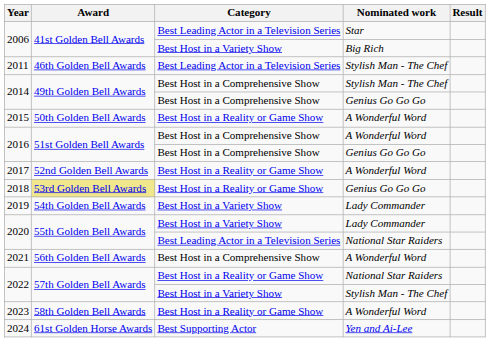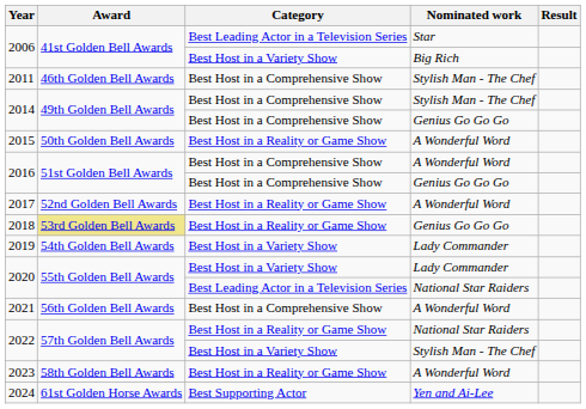2011 | Category: Best Leading Actor in a Television Series -> Best Host in a Comprehensive Show
